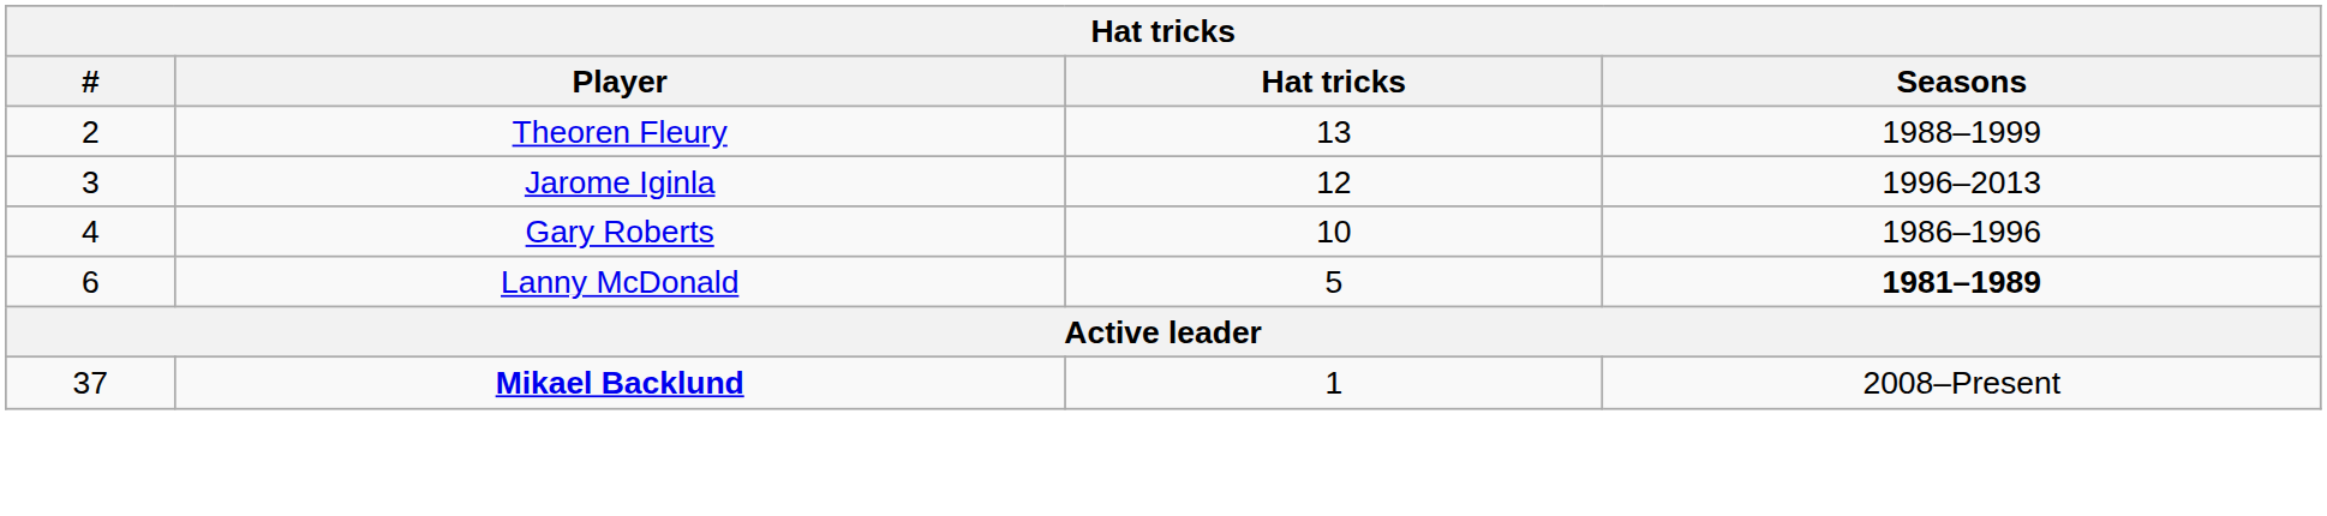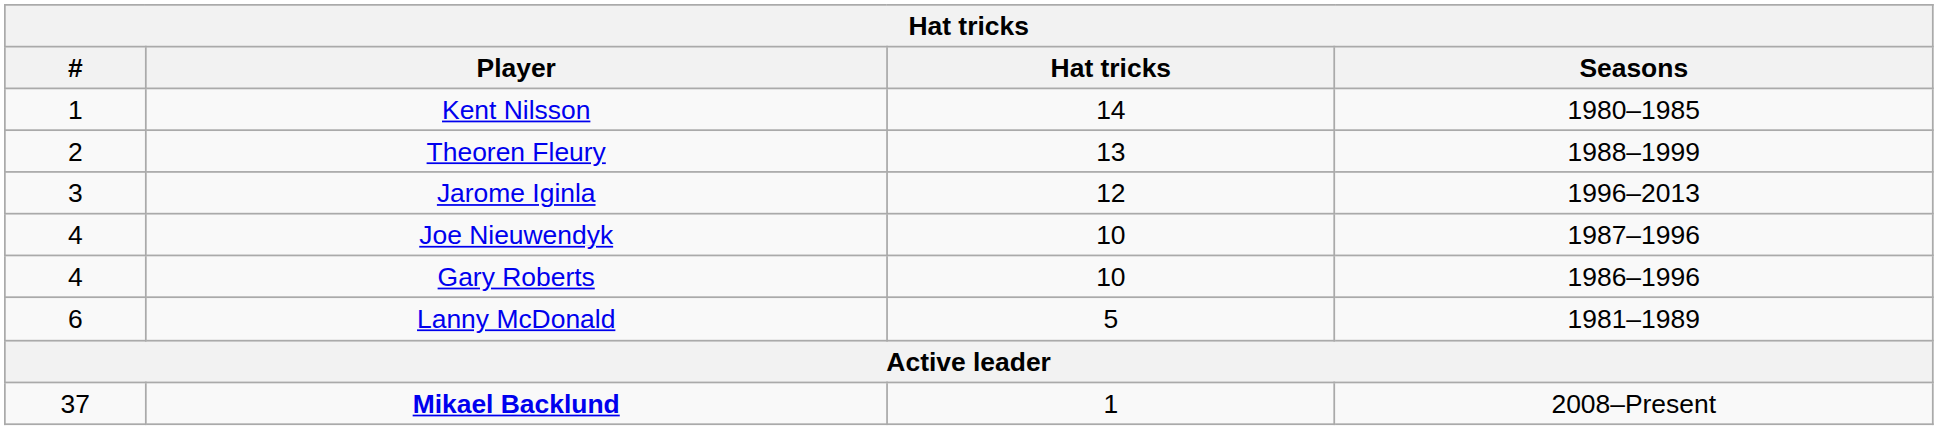+ row: 1 | Kent Nilsson | 14 | 1980–1985
+ row: 4 | Joe Nieuwendyk | 10 | 1987–1996
Lanny McDonald | Seasons: bold -> normal
